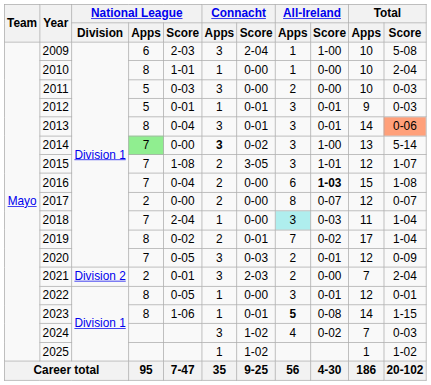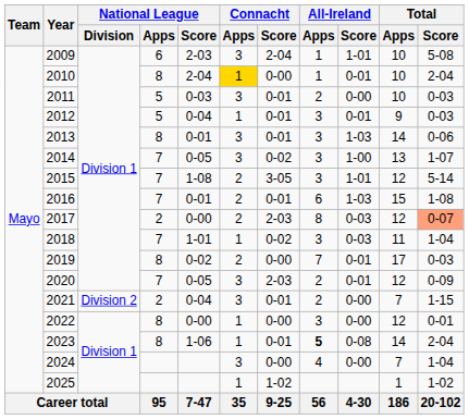2009 | All-Ireland / Score: 1-00 -> 1-01
2010 | National League / Score: 1-01 -> 2-04
2010 | Connacht / Apps: no background -> gold background
2010 | All-Ireland / Score: 0-00 -> 0-01
2011 | Connacht / Score: 0-00 -> 0-01
2012 | National League / Score: 0-01 -> 0-04
2013 | National League / Score: 0-04 -> 0-01
2013 | All-Ireland / Score: 0-01 -> 1-03
2013 | Total / Score: lightsalmon background -> no background
2014 | National League / Apps: lightgreen background -> no background
2014 | National League / Score: 0-00 -> 0-05
2014 | Connacht / Apps: bold -> normal
2014 | Total / Score: 5-14 -> 1-07
2015 | Total / Score: 1-07 -> 5-14
2016 | National League / Score: 0-04 -> 0-01
2016 | Connacht / Score: 0-00 -> 0-01
2016 | All-Ireland / Score: bold -> normal
2017 | Connacht / Score: 0-00 -> 2-03
2017 | All-Ireland / Score: 0-07 -> 0-03
2017 | Total / Score: no background -> lightsalmon background
2018 | National League / Score: 2-04 -> 1-01
2018 | Connacht / Score: 0-00 -> 0-02
2018 | All-Ireland / Apps: paleturquoise background -> no background
2019 | Connacht / Score: 0-01 -> 0-00
2019 | All-Ireland / Score: 0-02 -> 0-01
2019 | Total / Score: 1-04 -> 0-03
2020 | Connacht / Score: 0-03 -> 2-03
2021 | National League / Score: 0-01 -> 0-04
2021 | Connacht / Score: 2-03 -> 0-01
2021 | Total / Score: 2-04 -> 1-15
2022 | National League / Score: 0-05 -> 0-00
2022 | All-Ireland / Score: 0-01 -> 0-00
2023 | Total / Score: 1-15 -> 2-04
2024 | Connacht / Score: 1-02 -> 0-00
2024 | All-Ireland / Score: 0-02 -> 0-00
2024 | Total / Score: 0-03 -> 1-04
